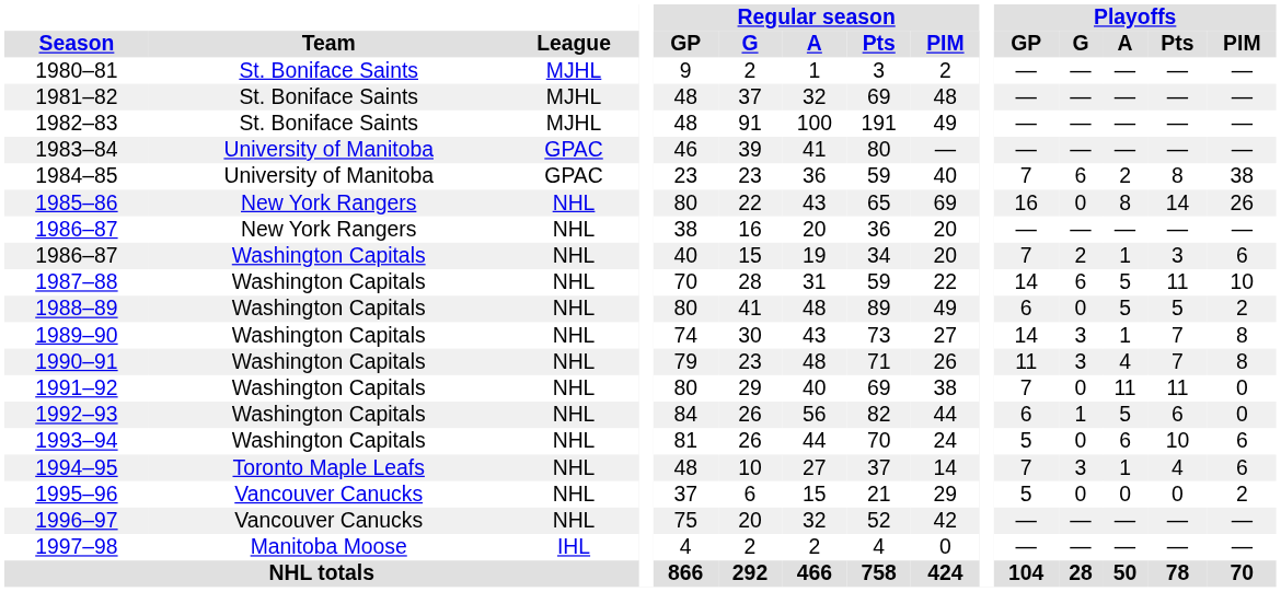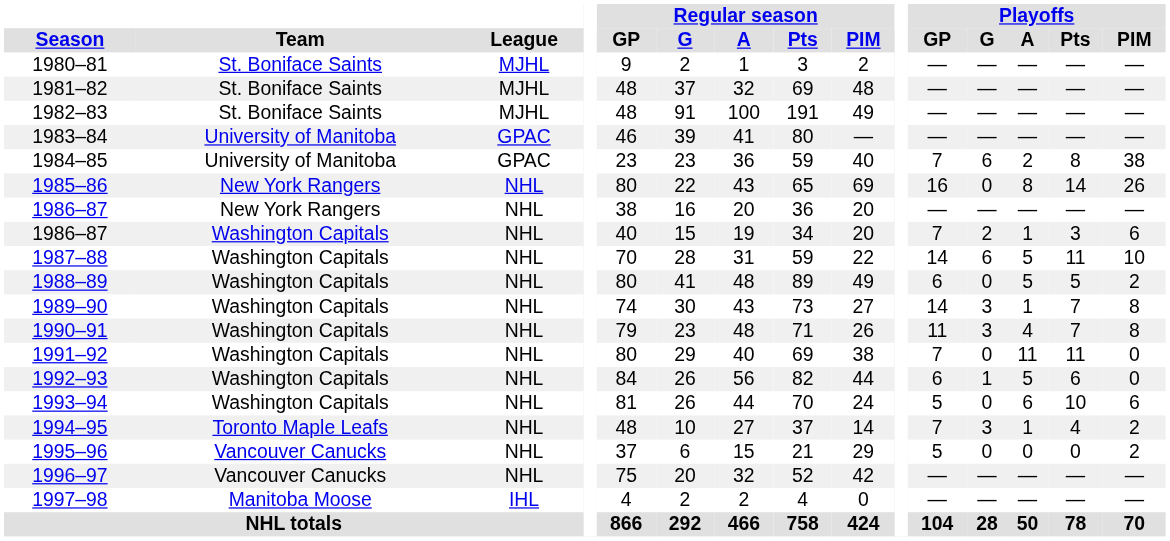1994–95 | Playoffs / PIM: 6 -> 2
